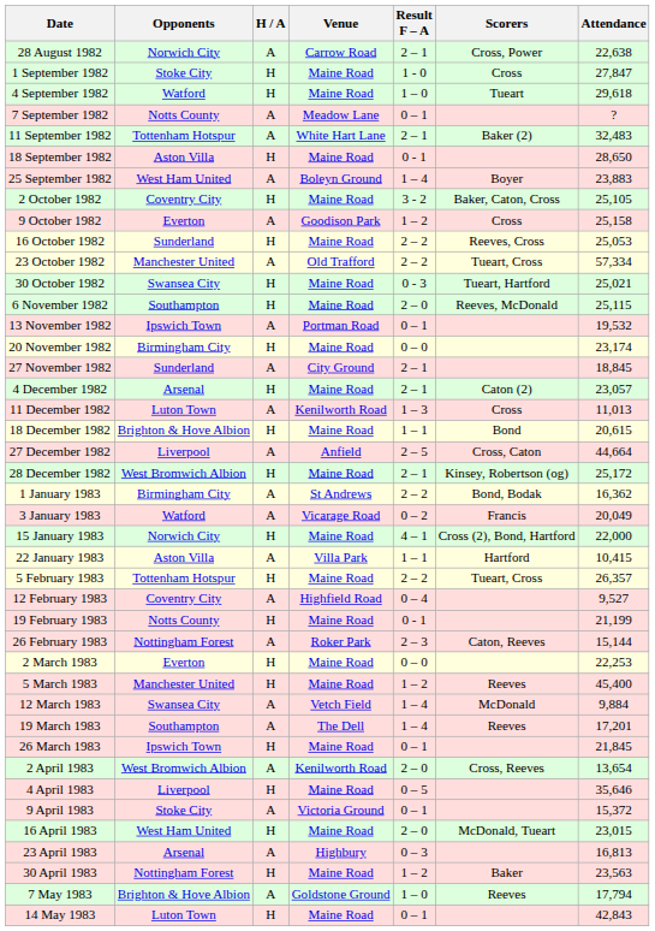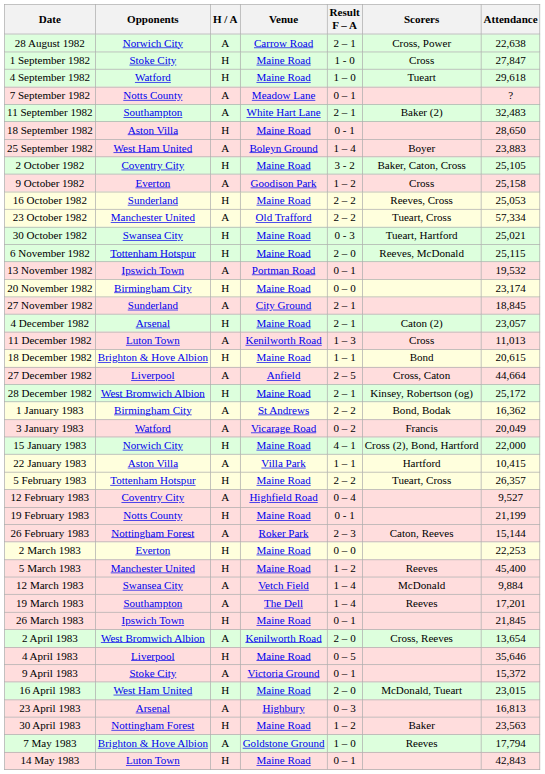11 September 1982 | Opponents: Tottenham Hotspur -> Southampton
6 November 1982 | Opponents: Southampton -> Tottenham Hotspur
